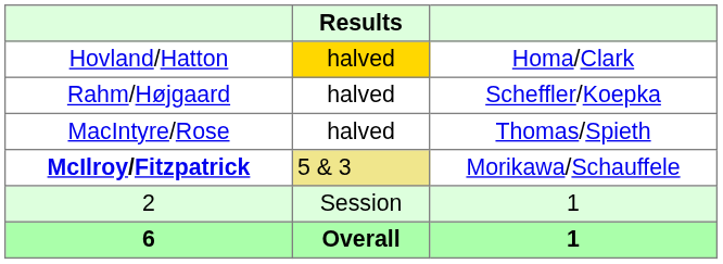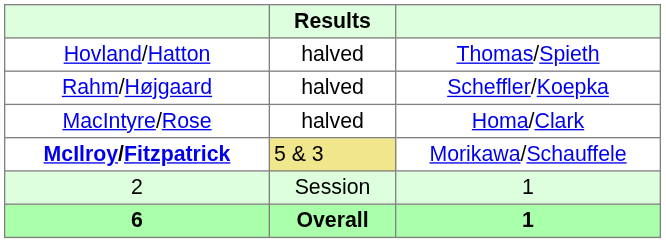Hovland/Hatton | Results: gold background -> no background
Hovland/Hatton | column 3: Homa/Clark -> Thomas/Spieth
MacIntyre/Rose | column 3: Thomas/Spieth -> Homa/Clark
